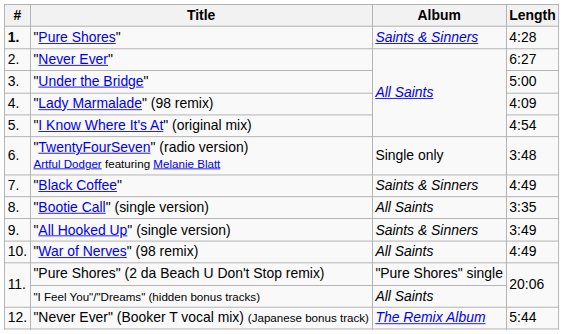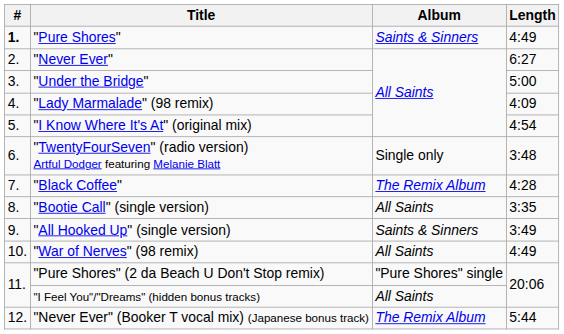"Pure Shores" | Length: 4:28 -> 4:49
"Black Coffee" | Album: Saints & Sinners -> The Remix Album
"Black Coffee" | Length: 4:49 -> 4:28
